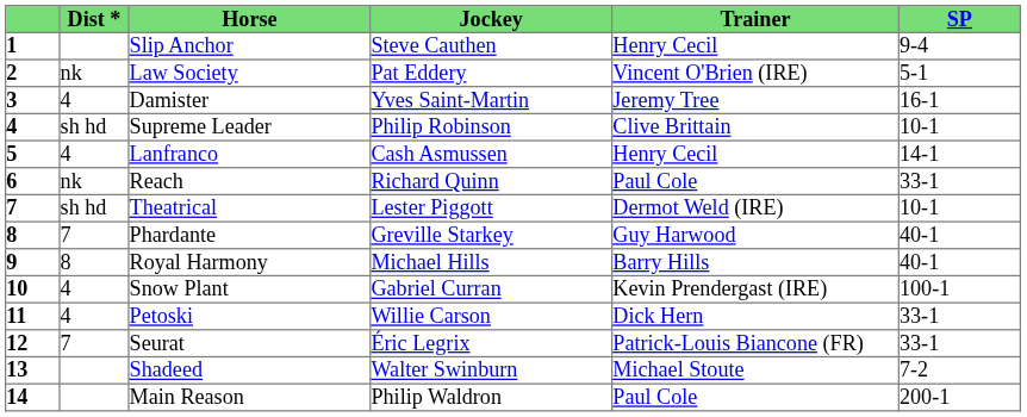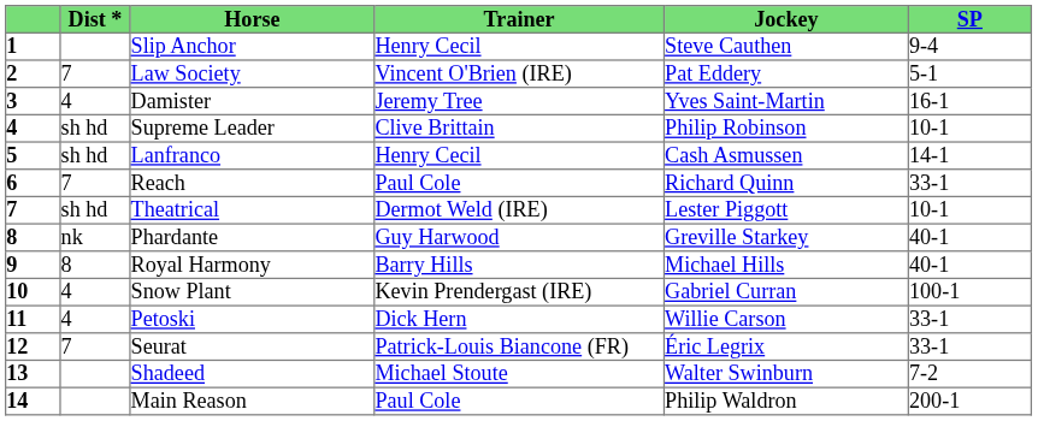columns swapped: Jockey <-> Trainer
Law Society | Dist *: nk -> 7
Lanfranco | Dist *: 4 -> sh hd
Reach | Dist *: nk -> 7
Phardante | Dist *: 7 -> nk
